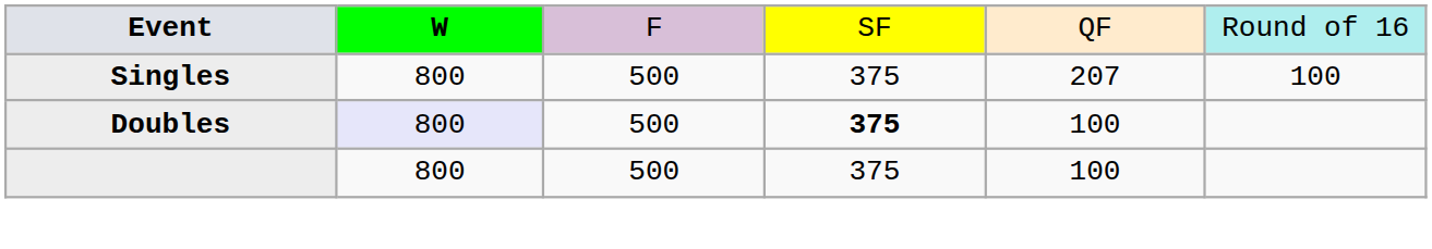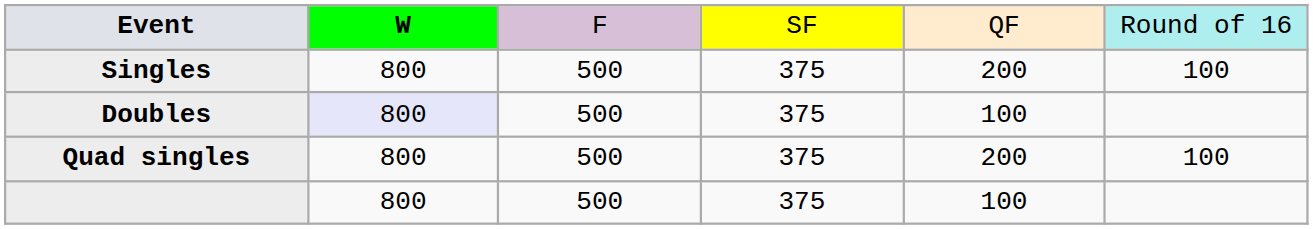Singles | column 5: 207 -> 200
Doubles | column 4: bold -> normal
+ row: Quad singles | 800 | 500 | 375 | 200 | 100
